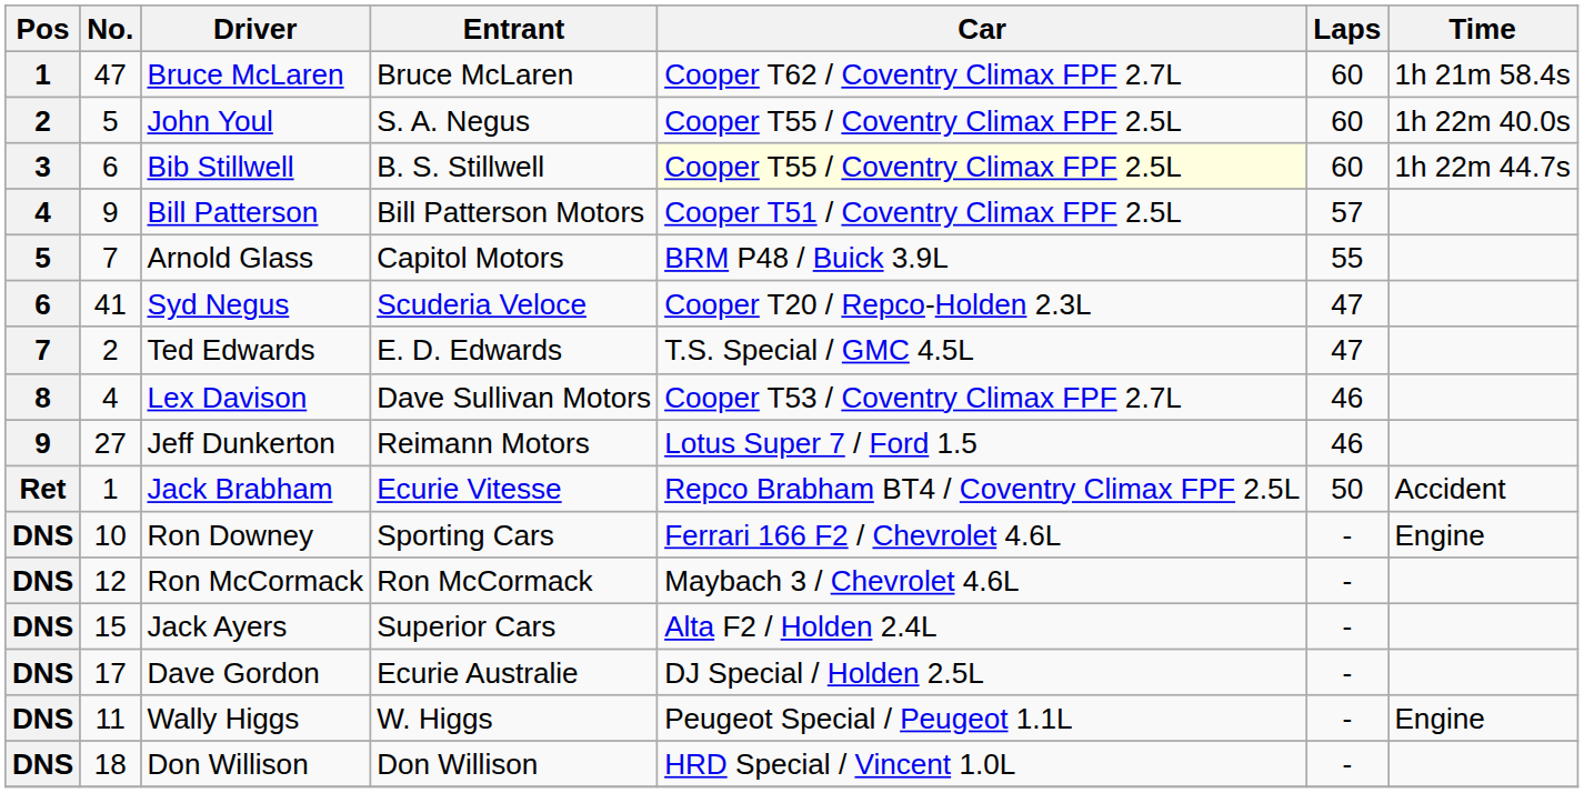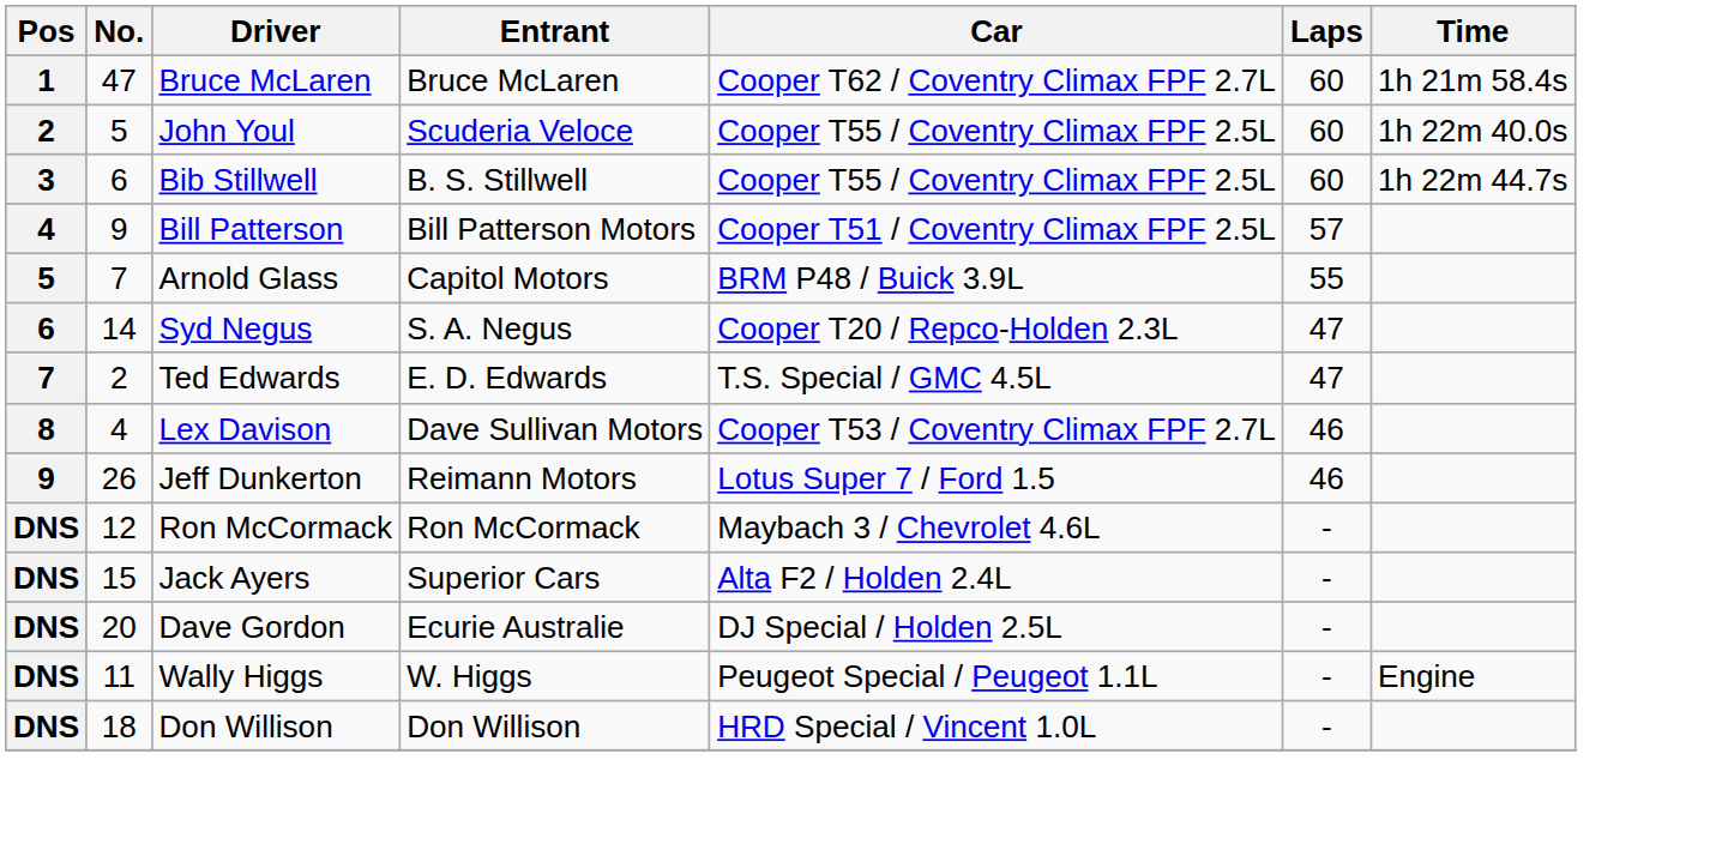John Youl | Entrant: S. A. Negus -> Scuderia Veloce
Bib Stillwell | Car: lightyellow background -> no background
Syd Negus | No.: 41 -> 14
Syd Negus | Entrant: Scuderia Veloce -> S. A. Negus
Jeff Dunkerton | No.: 27 -> 26
- row: Ret | 1 | Jack Brabham | Ecurie Vitesse | Repco Brabham BT4 / Coventry Climax FPF 2.5L | 50 | Accident
- row: DNS | 10 | Ron Downey | Sporting Cars | Ferrari 166 F2 / Chevrolet 4.6L | - | Engine
Dave Gordon | No.: 17 -> 20
